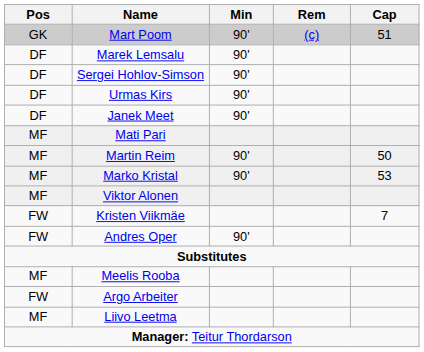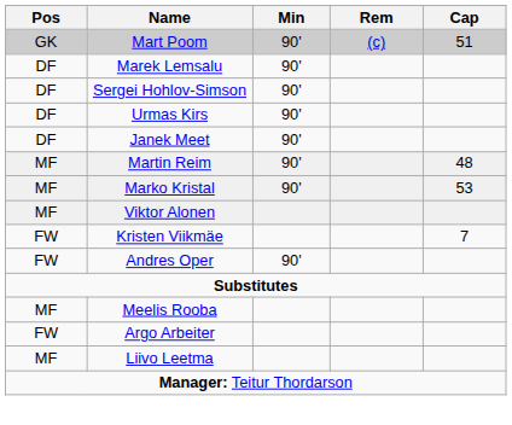- row: MF | Mati Pari
Martin Reim | Cap: 50 -> 48
